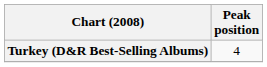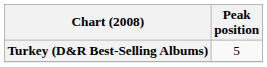Turkey (D&R Best-Selling Albums) | Peak position: 4 -> 5
